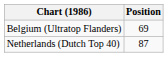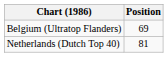Netherlands (Dutch Top 40) | Position: 87 -> 81
